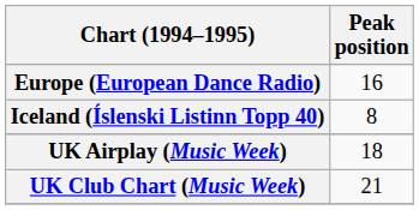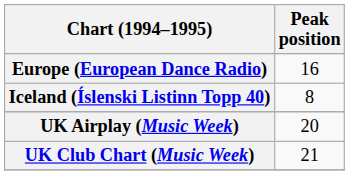UK Airplay (Music Week) | Peak position: 18 -> 20
